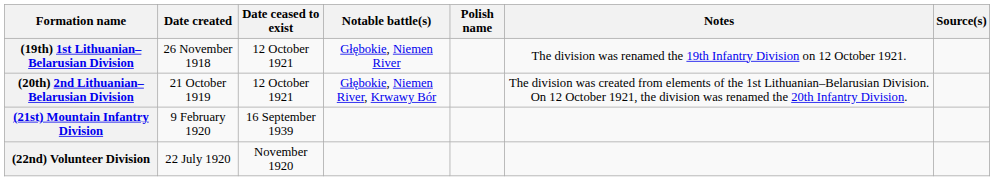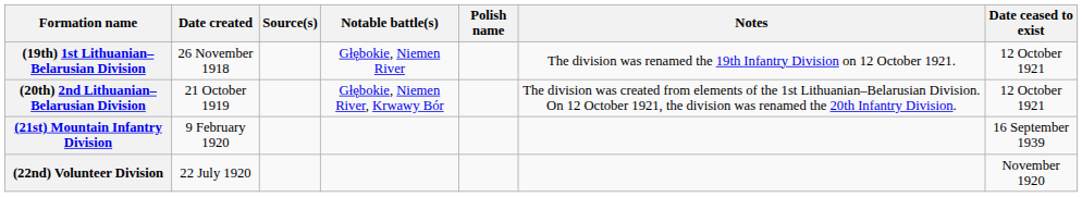columns swapped: Date ceased to exist <-> Source(s)
